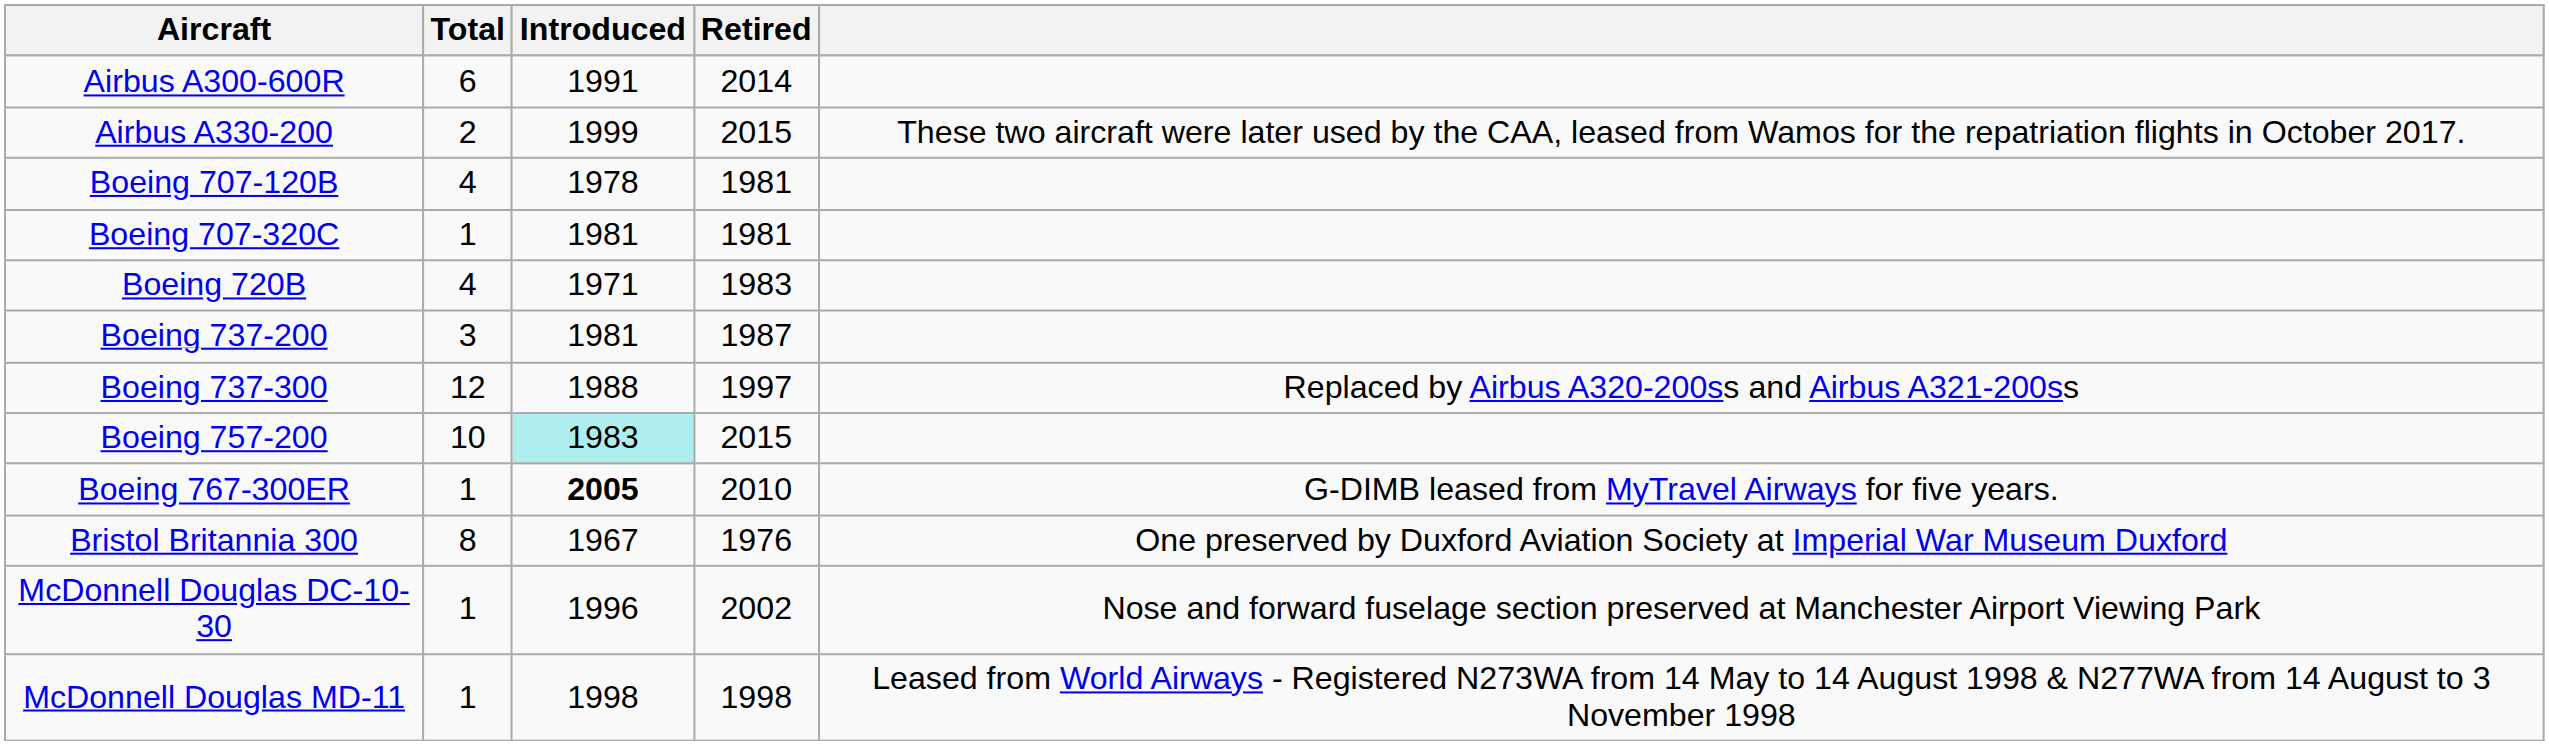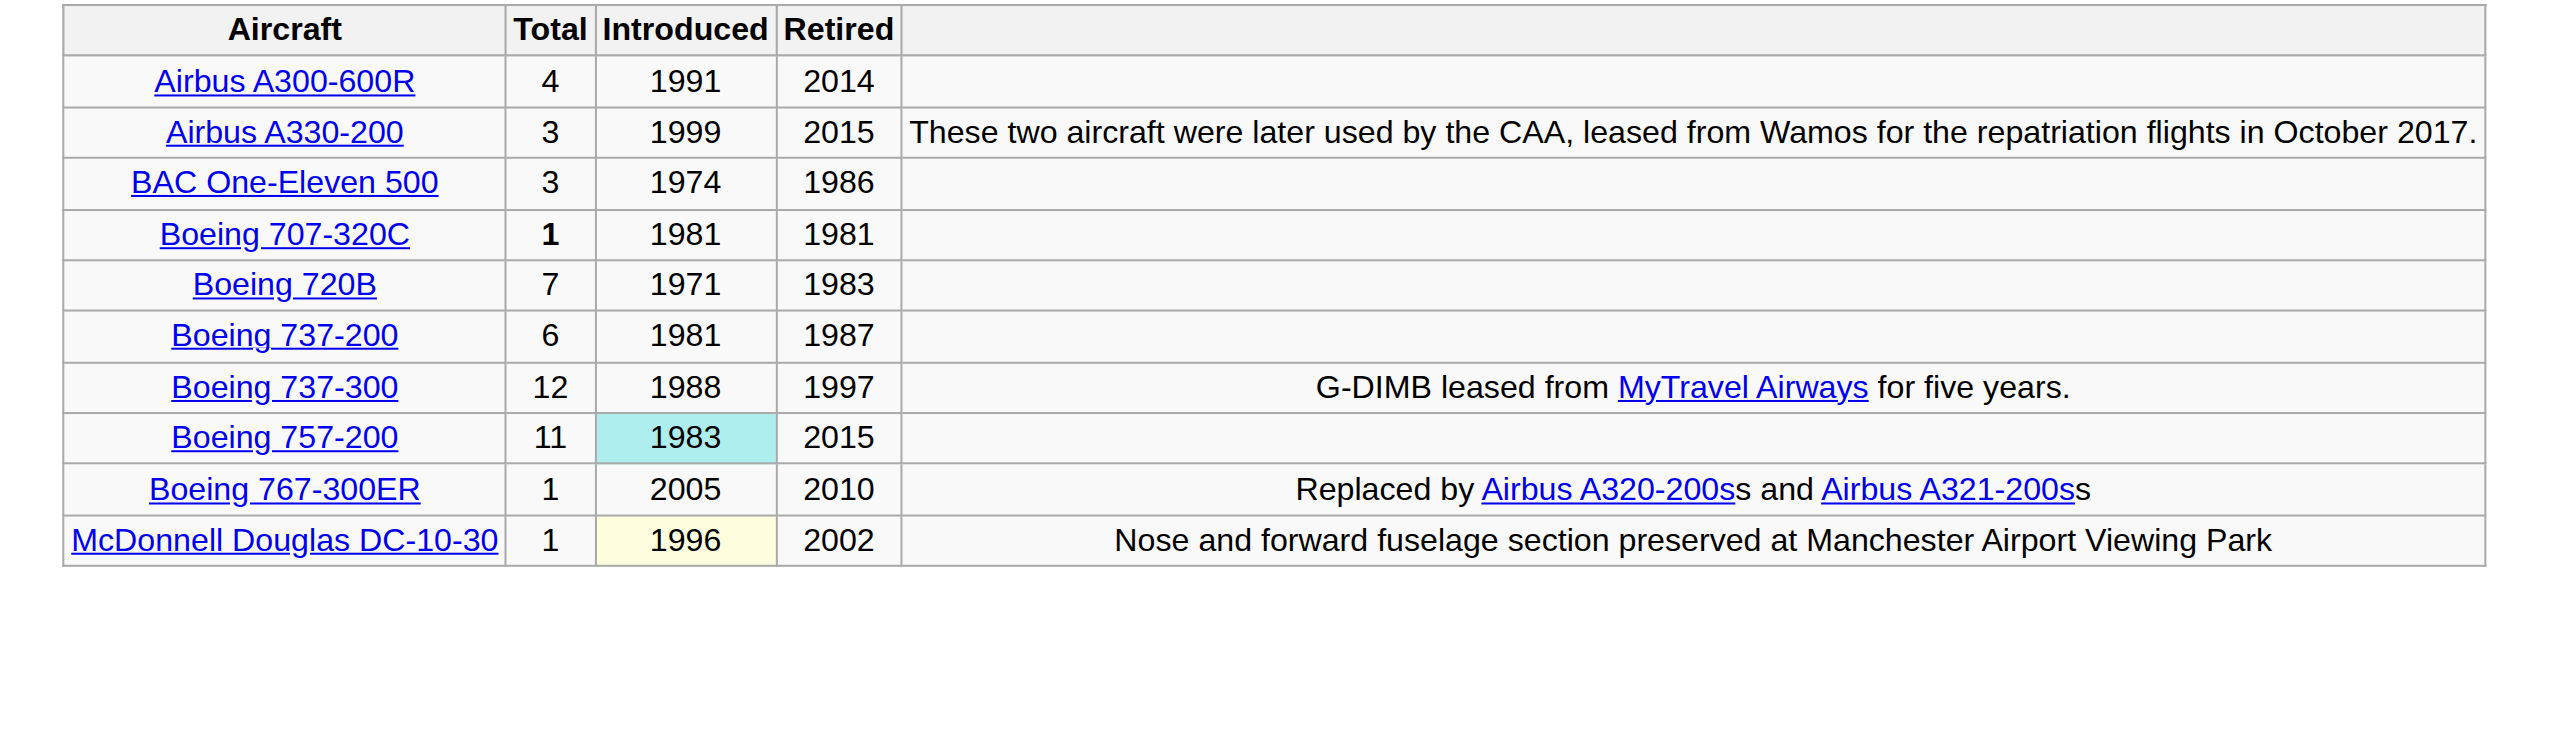Airbus A300-600R | Total: 6 -> 4
Airbus A330-200 | Total: 2 -> 3
+ row: BAC One-Eleven 500 | 3 | 1974 | 1986
- row: Boeing 707-120B | 4 | 1978 | 1981
Boeing 707-320C | Total: normal -> bold
Boeing 720B | Total: 4 -> 7
Boeing 737-200 | Total: 3 -> 6
Boeing 737-300 | column 5: Replaced by Airbus A320-200ss and Airbus A321-200ss -> G-DIMB leased from MyTravel Airways for five years.
Boeing 757-200 | Total: 10 -> 11
Boeing 767-300ER | Introduced: bold -> normal
Boeing 767-300ER | column 5: G-DIMB leased from MyTravel Airways for five years. -> Replaced by Airbus A320-200ss and Airbus A321-200ss
- row: Bristol Britannia 300 | 8 | 1967 | 1976 | One preserved by Duxford Aviation Society at Imperial War Museum Duxford
McDonnell Douglas DC-10-30 | Introduced: no background -> lightyellow background
- row: McDonnell Douglas MD-11 | 1 | 1998 | 1998 | Leased from World Airways - Registered N273WA from 14 May to 14 August 1998 & N277WA from 14 August to 3 November 1998
